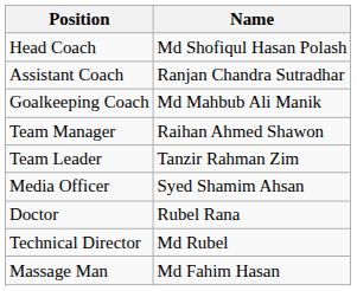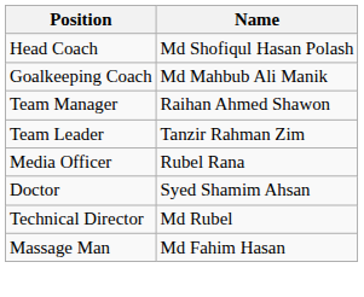- row: Assistant Coach | Ranjan Chandra Sutradhar
Media Officer | Name: Syed Shamim Ahsan -> Rubel Rana
Doctor | Name: Rubel Rana -> Syed Shamim Ahsan
